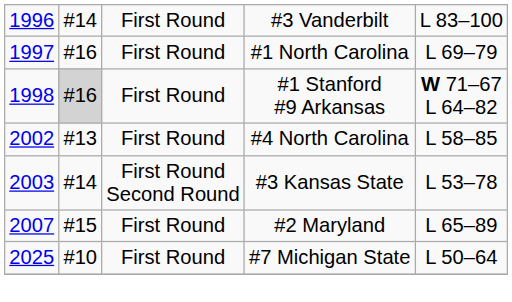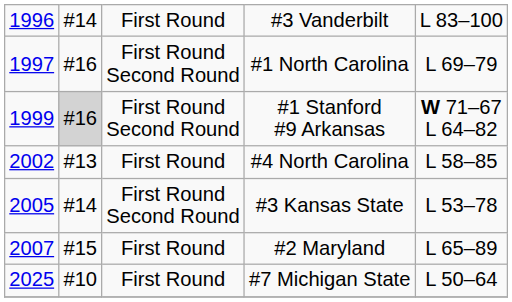#1 North Carolina | column 3: First Round -> First Round Second Round
#1 Stanford #9 Arkansas | column 1: 1998 -> 1999
#1 Stanford #9 Arkansas | column 3: First Round -> First Round Second Round
#3 Kansas State | column 1: 2003 -> 2005
